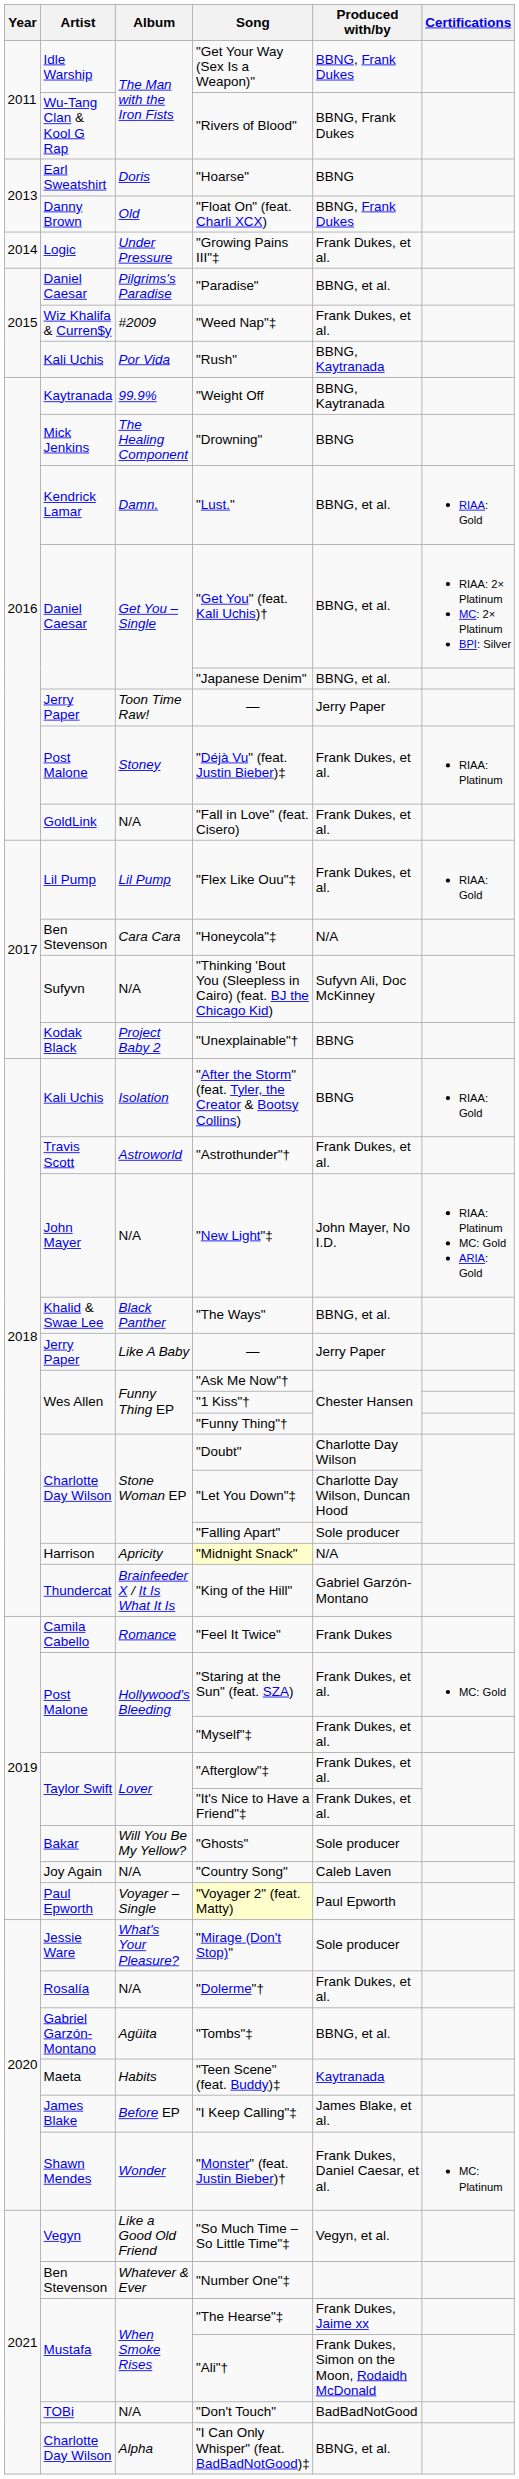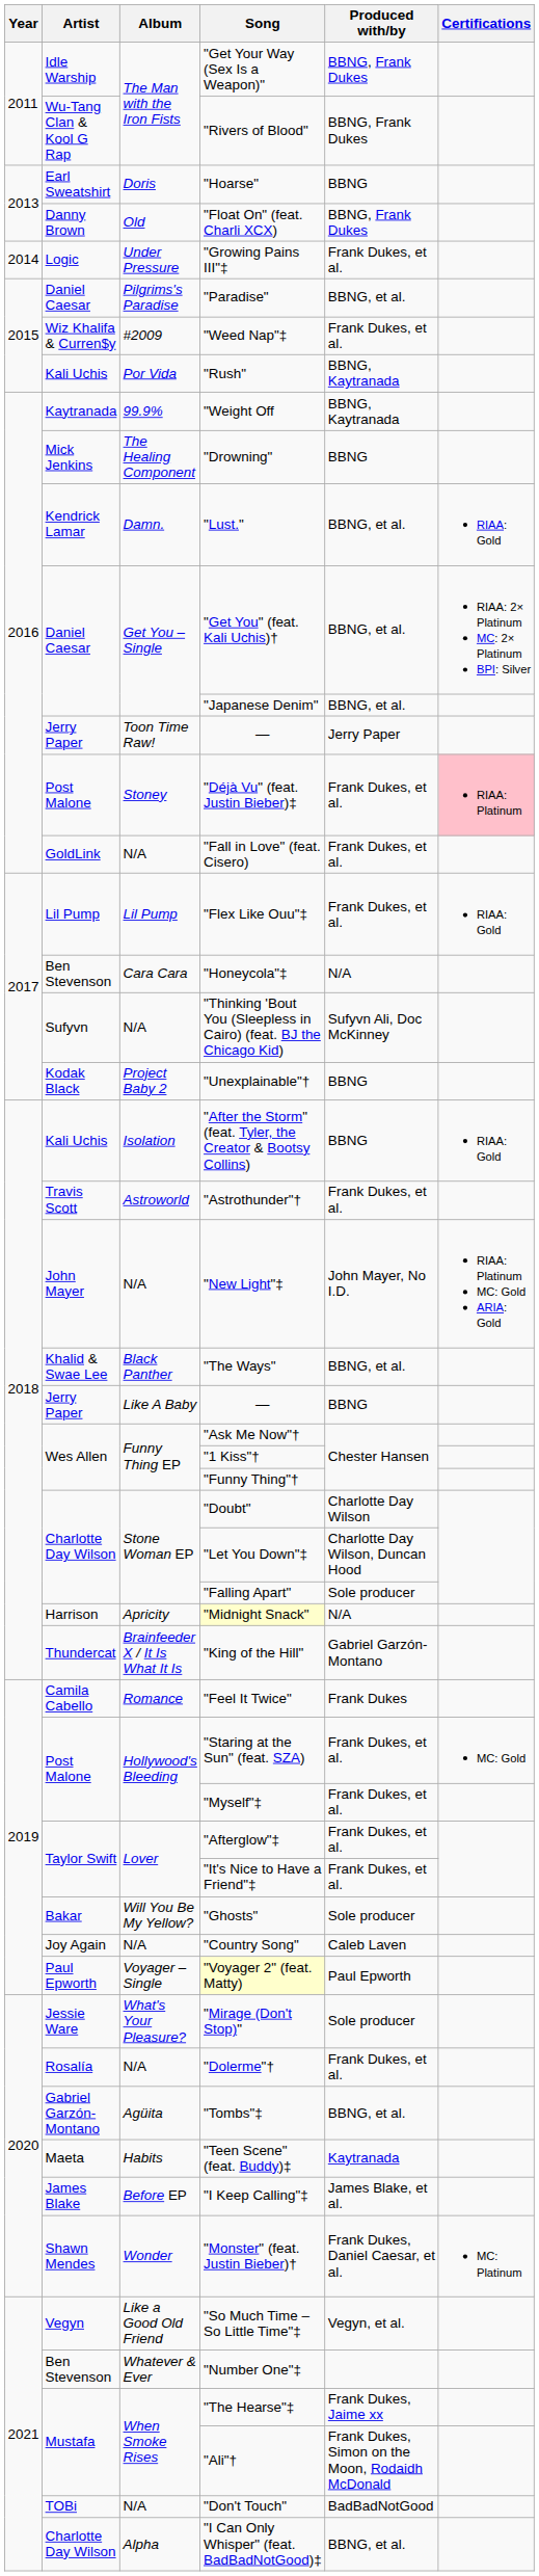"Déjà Vu" (feat. Justin Bieber)‡ | Certifications: no background -> pink background
Like A Baby / — | Produced with/by: Jerry Paper -> BBNG
